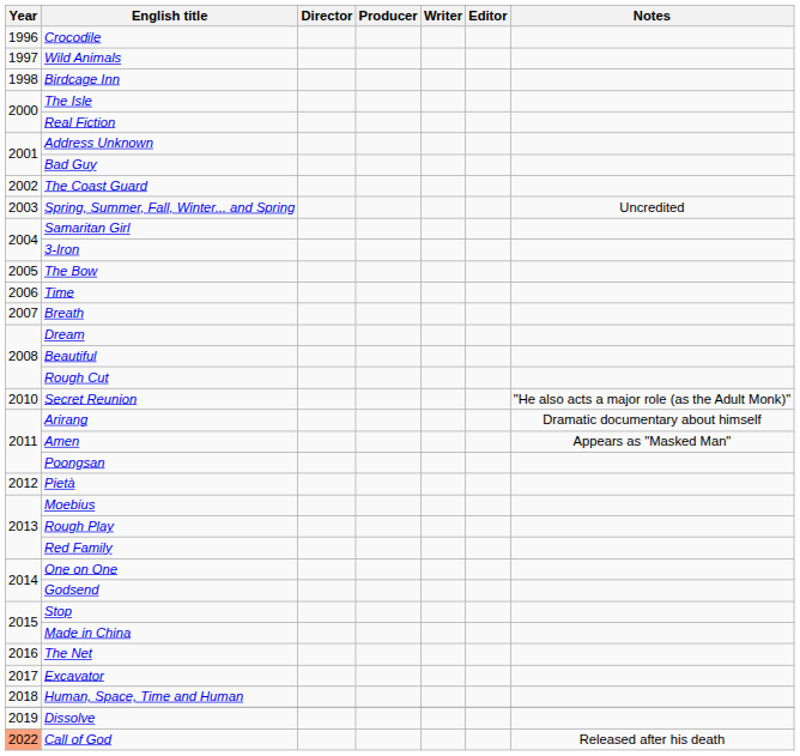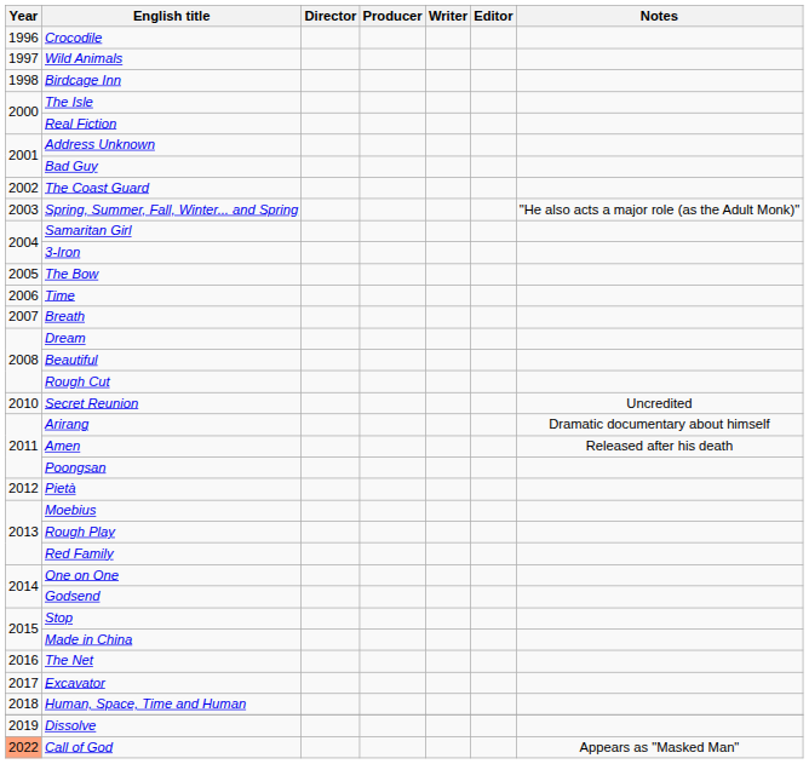Spring, Summer, Fall, Winter... and Spring | Notes: Uncredited -> "He also acts a major role (as the Adult Monk)"
Secret Reunion | Notes: "He also acts a major role (as the Adult Monk)" -> Uncredited
Amen | Notes: Appears as "Masked Man" -> Released after his death
Call of God | Notes: Released after his death -> Appears as "Masked Man"
